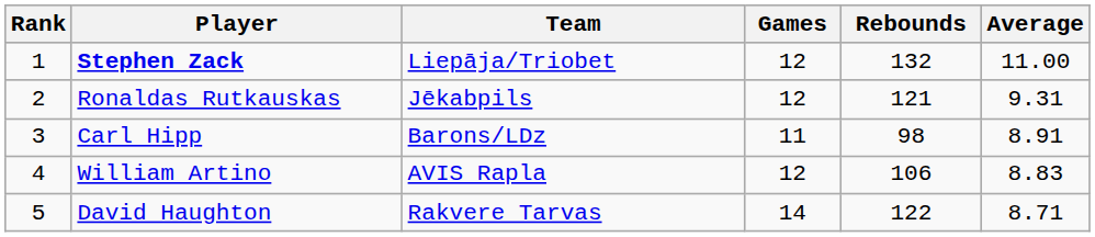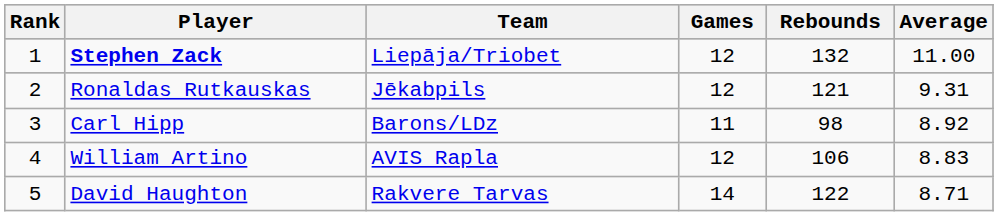Carl Hipp | Average: 8.91 -> 8.92
